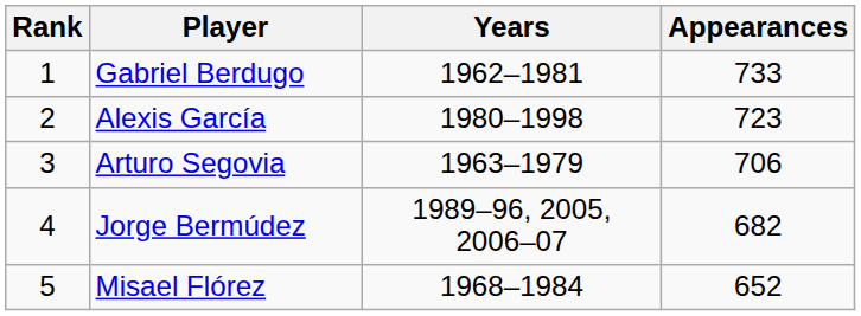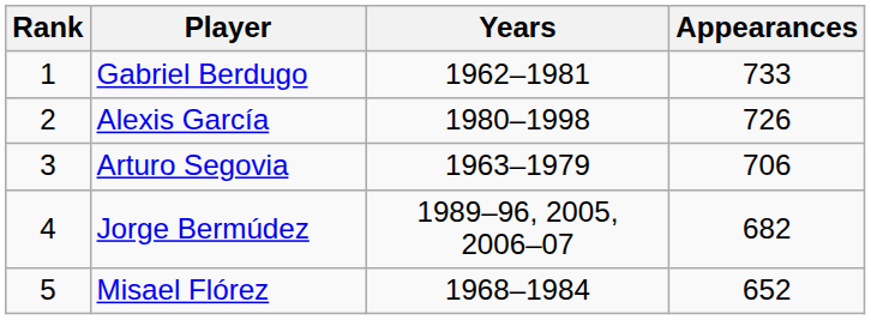Alexis García | Appearances: 723 -> 726
